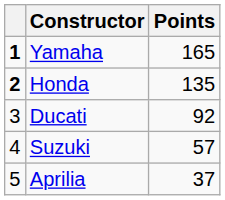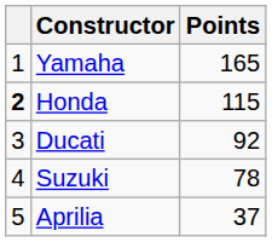Yamaha | column 1: bold -> normal
Honda | Points: 135 -> 115
Suzuki | Points: 57 -> 78
